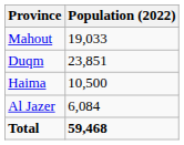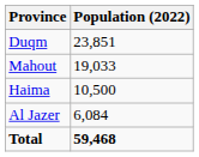rows swapped: Duqm <-> Mahout
